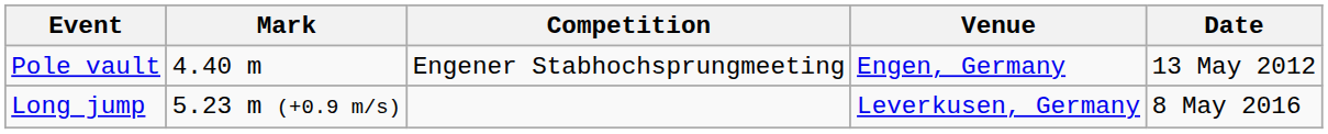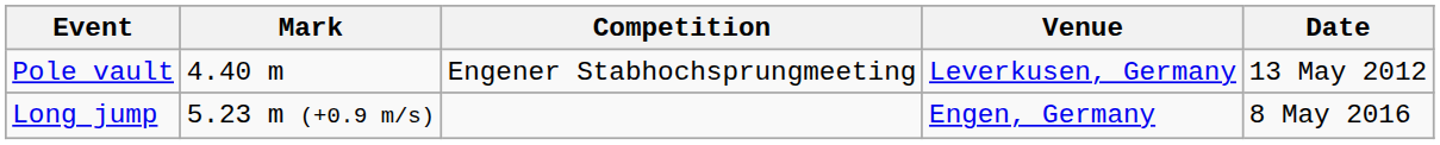Pole vault | Venue: Engen, Germany -> Leverkusen, Germany
Long jump | Venue: Leverkusen, Germany -> Engen, Germany
